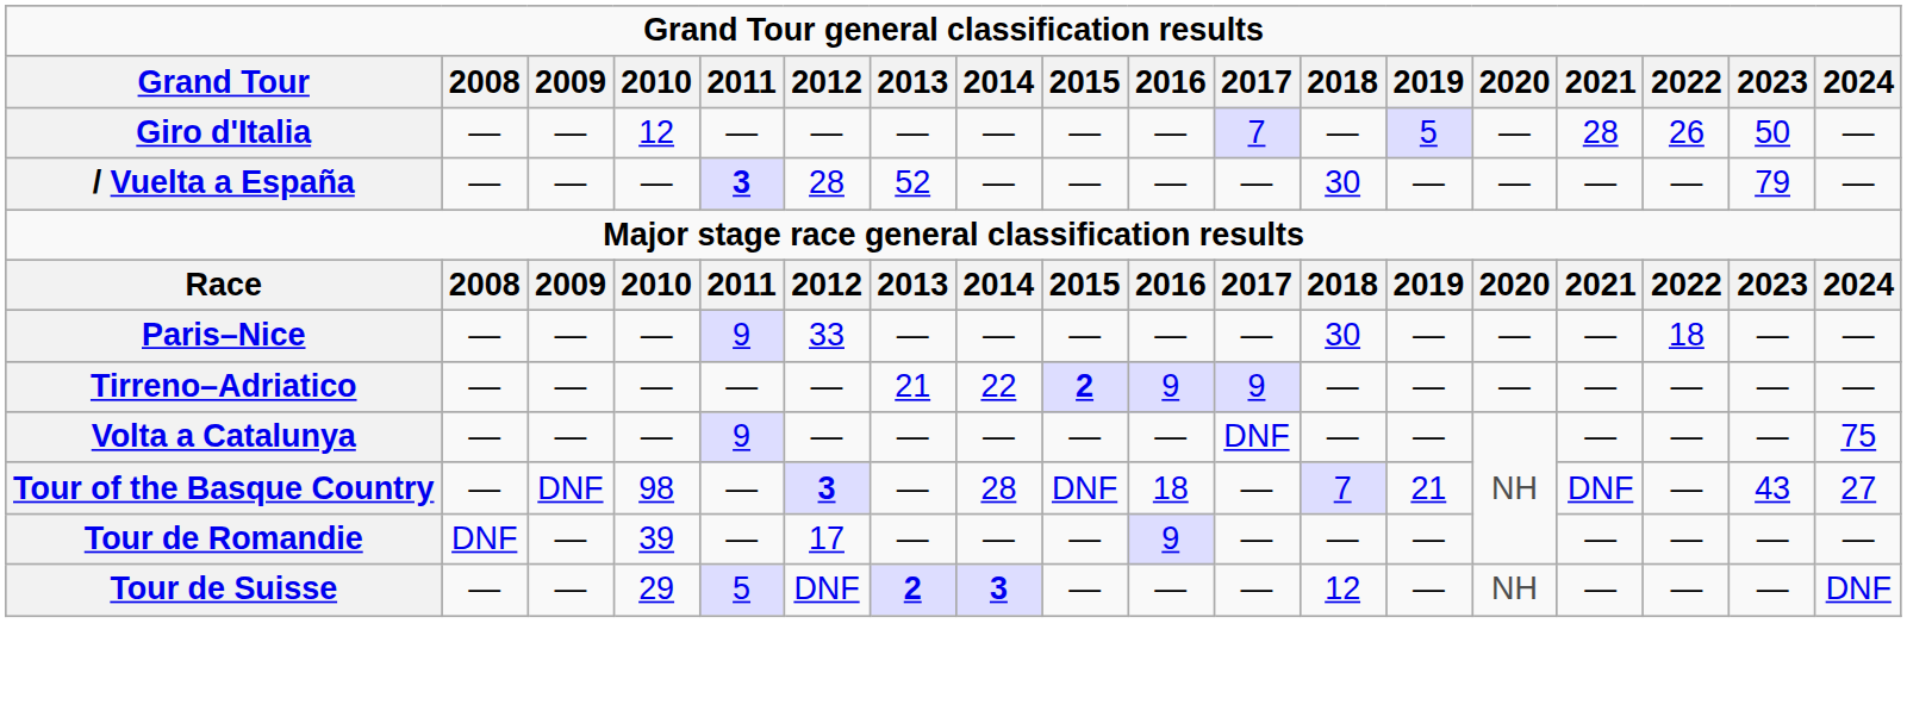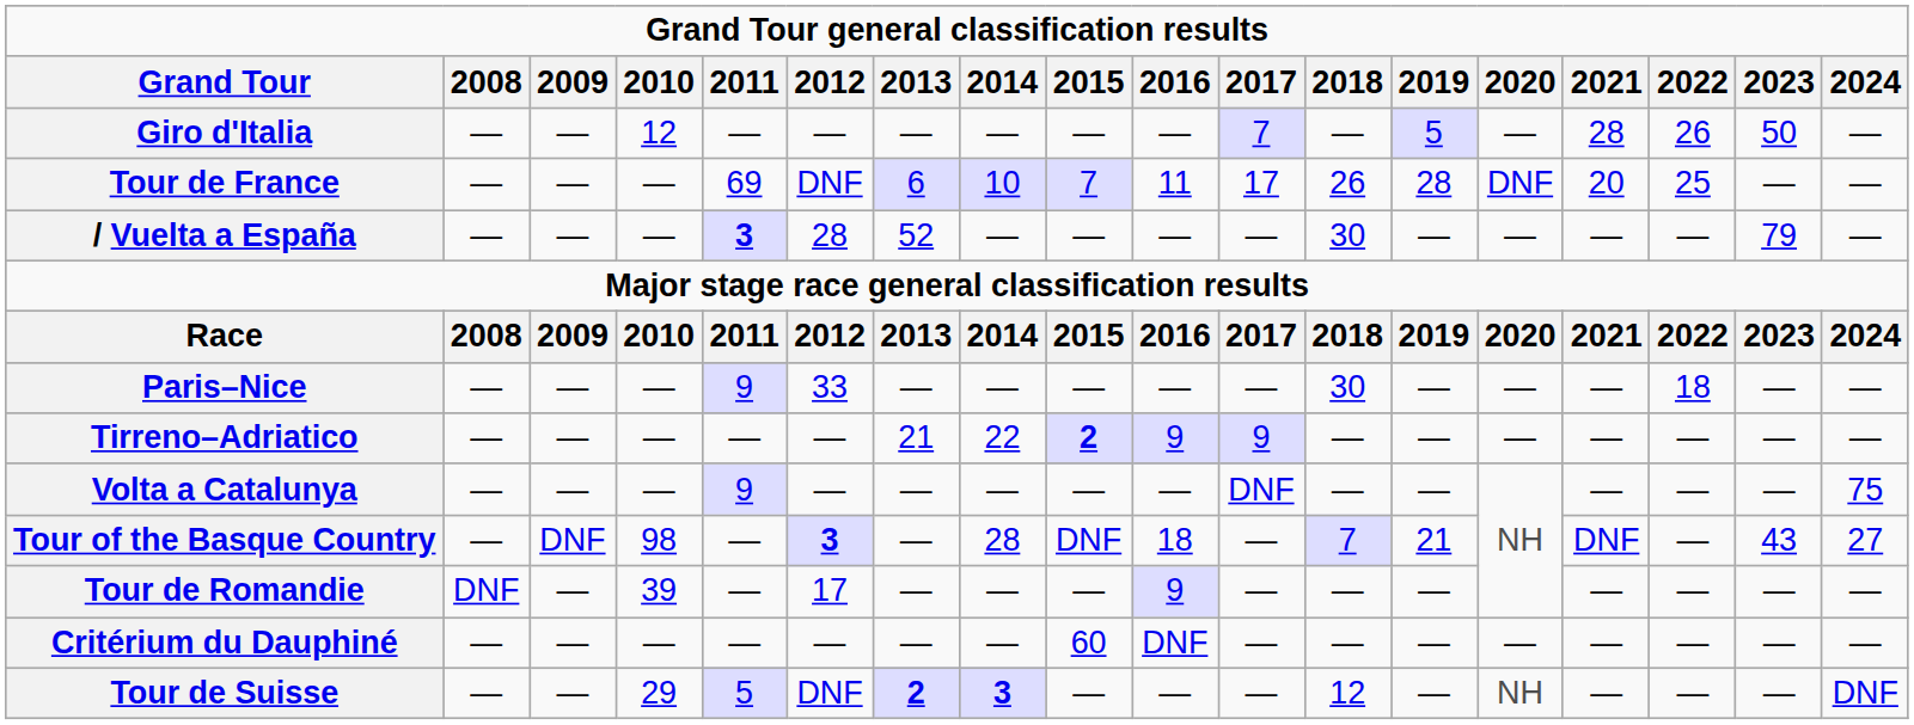+ row: Tour de France | — | — | — | 69 | DNF | 6 | 10 | 7 | 11 | 17 | 26 | 28 | DNF | 20 | 25 | — | —
+ row: Critérium du Dauphiné | — | — | — | — | — | — | — | 60 | DNF | — | — | — | — | — | — | — | —
